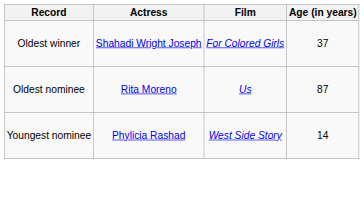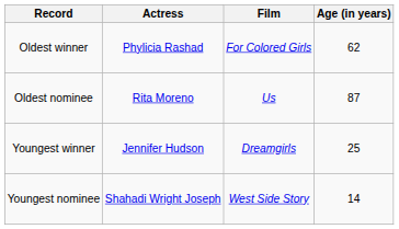Oldest winner | Actress: Shahadi Wright Joseph -> Phylicia Rashad
Oldest winner | Age (in years): 37 -> 62
+ row: Youngest winner | Jennifer Hudson | Dreamgirls | 25
Youngest nominee | Actress: Phylicia Rashad -> Shahadi Wright Joseph
